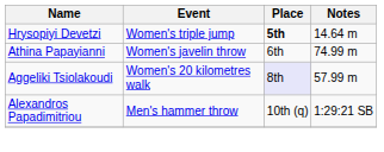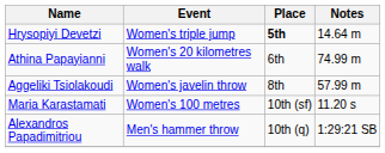Athina Papayianni | Event: Women's javelin throw -> Women's 20 kilometres walk
Aggeliki Tsiolakoudi | Event: Women's 20 kilometres walk -> Women's javelin throw
Aggeliki Tsiolakoudi | Place: lavender background -> no background
+ row: Maria Karastamati | Women's 100 metres | 10th (sf) | 11.20 s
